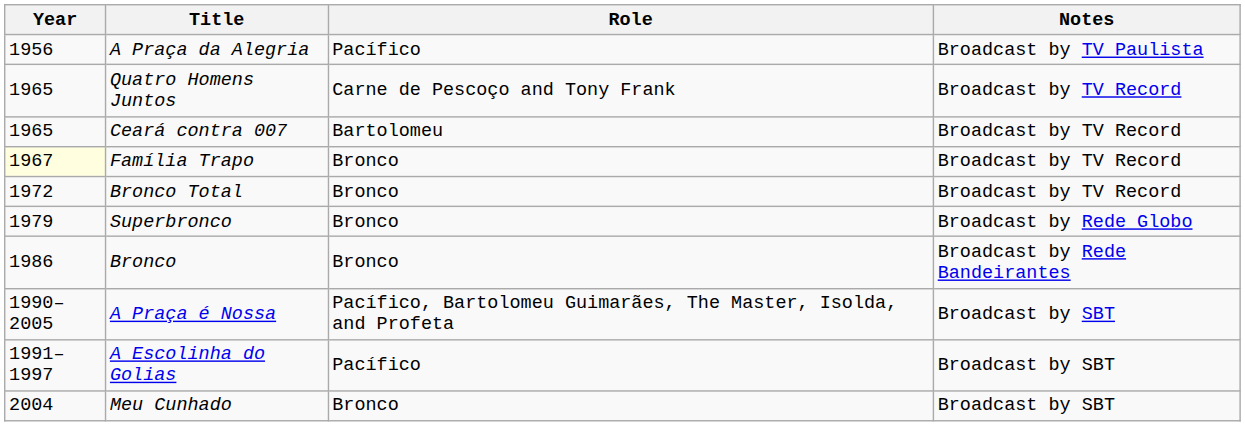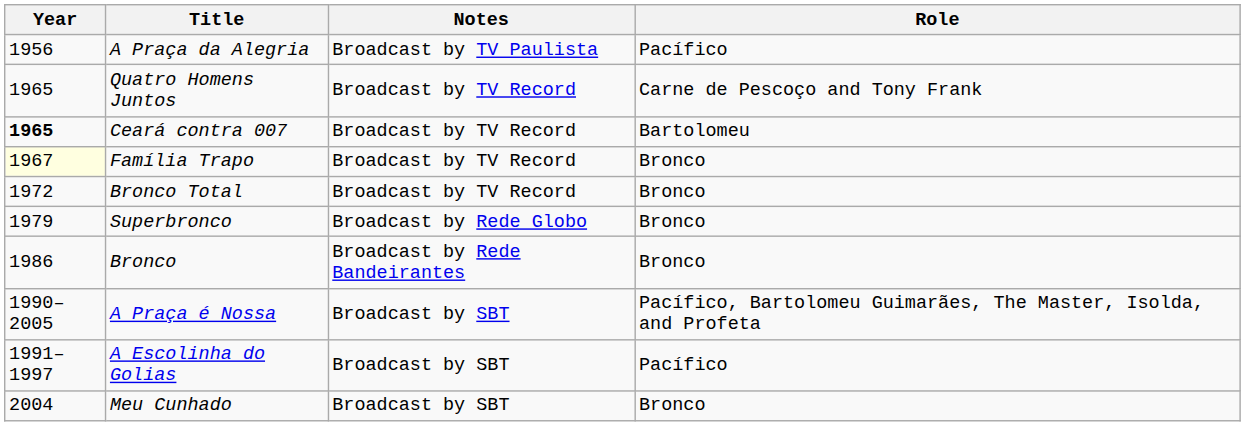columns swapped: Role <-> Notes
Ceará contra 007 | Year: normal -> bold
